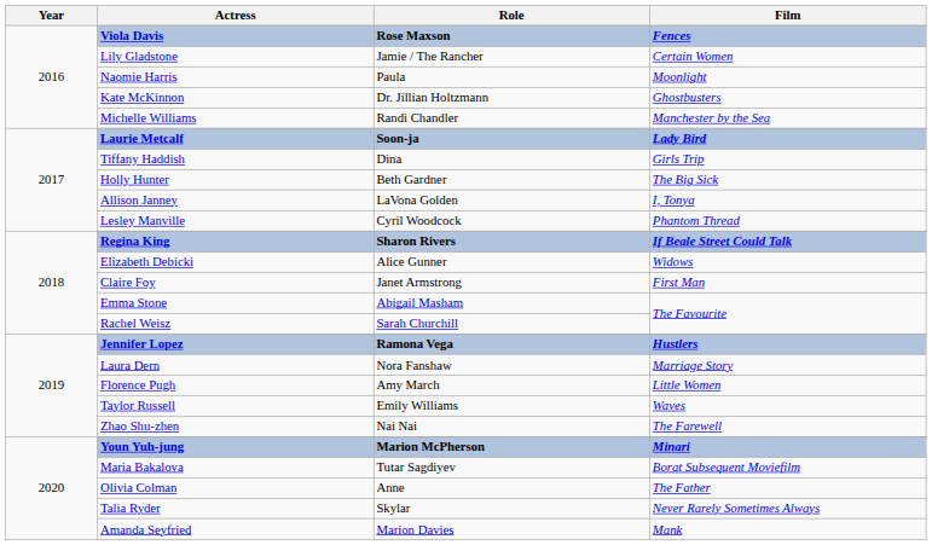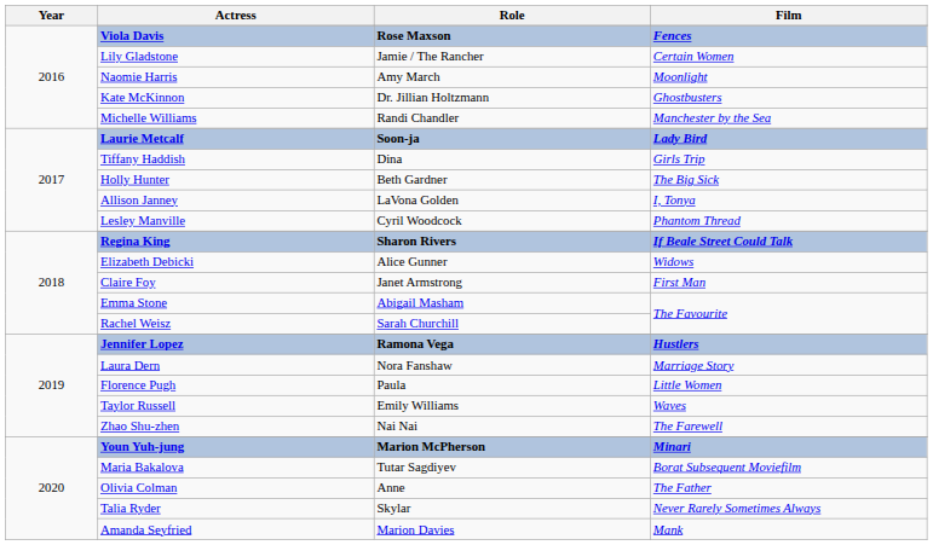Naomie Harris | Role: Paula -> Amy March
Florence Pugh | Role: Amy March -> Paula
